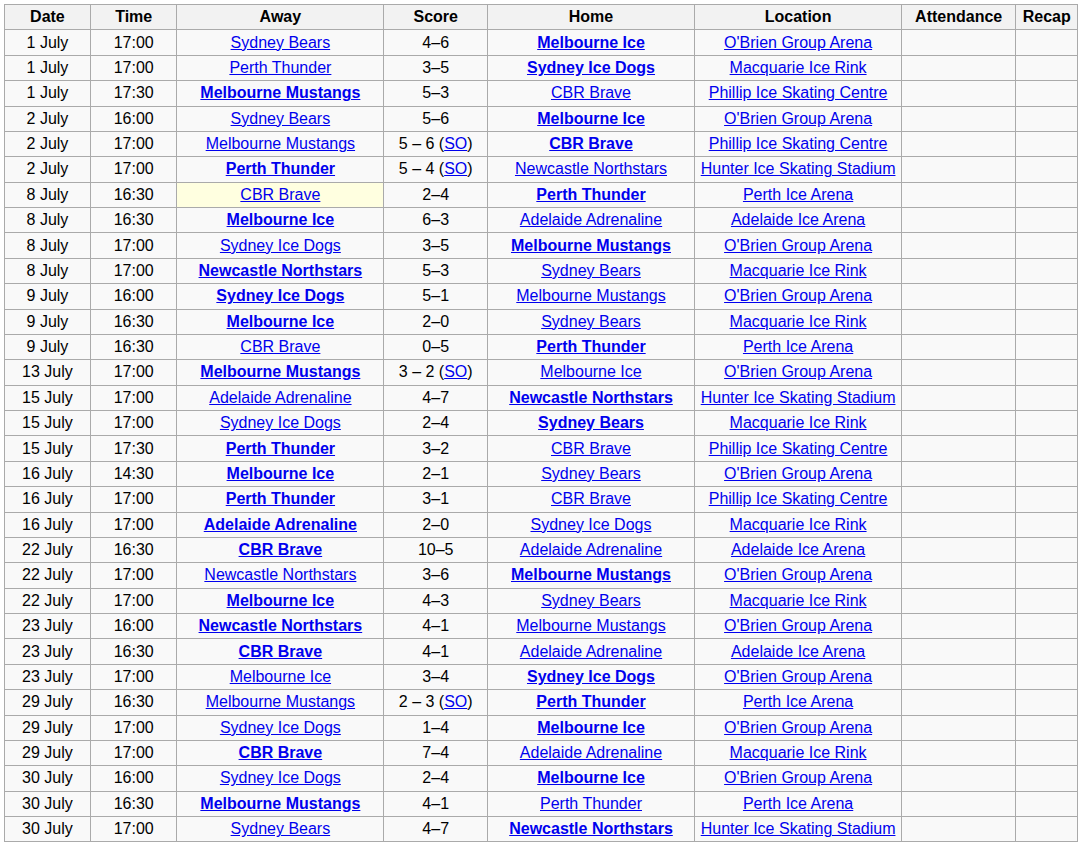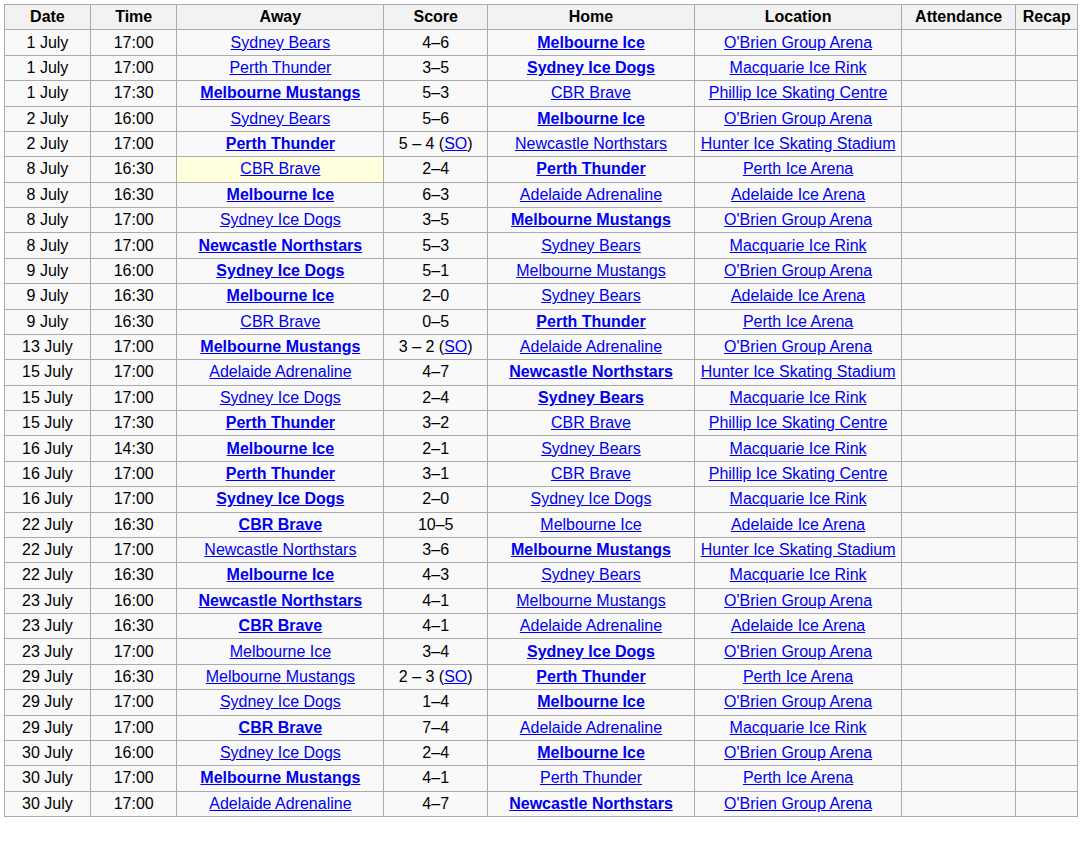- row: 2 July | 17:00 | Melbourne Mustangs | 5 – 6 (SO) | CBR Brave | Phillip Ice Skating Centre
9 July / 2–0 | Location: Macquarie Ice Rink -> Adelaide Ice Arena
3 – 2 (SO) | Home: Melbourne Ice -> Adelaide Adrenaline
2–1 | Location: O'Brien Group Arena -> Macquarie Ice Rink
16 July / 2–0 | Away: Adelaide Adrenaline -> Sydney Ice Dogs
10–5 | Home: Adelaide Adrenaline -> Melbourne Ice
3–6 | Location: O'Brien Group Arena -> Hunter Ice Skating Stadium
4–3 | Time: 17:00 -> 16:30
30 July / 4–1 | Time: 16:30 -> 17:00
30 July / 4–7 | Away: Sydney Bears -> Adelaide Adrenaline
30 July / 4–7 | Location: Hunter Ice Skating Stadium -> O'Brien Group Arena
